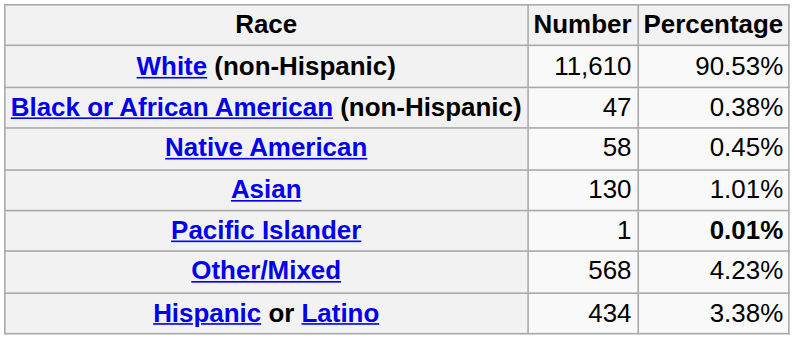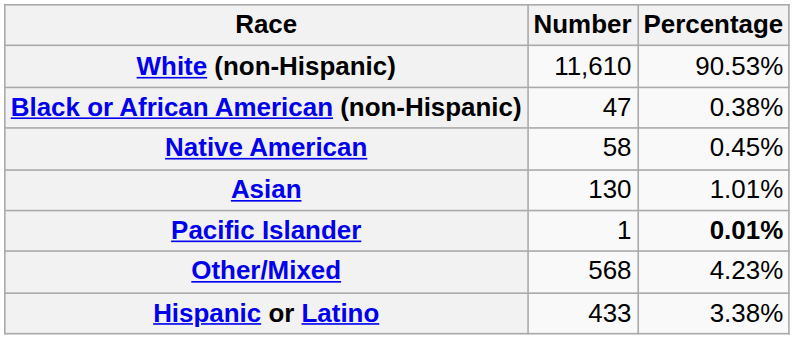Hispanic or Latino | Number: 434 -> 433
